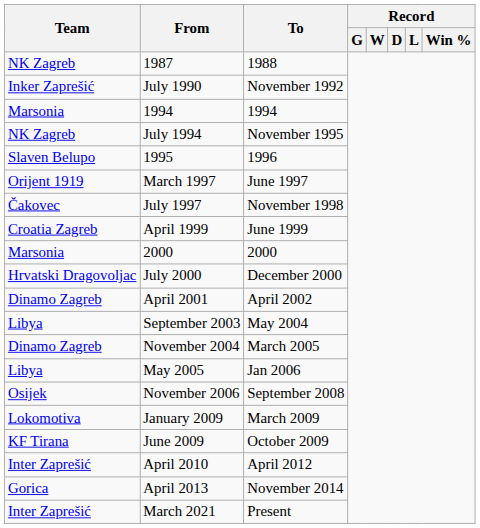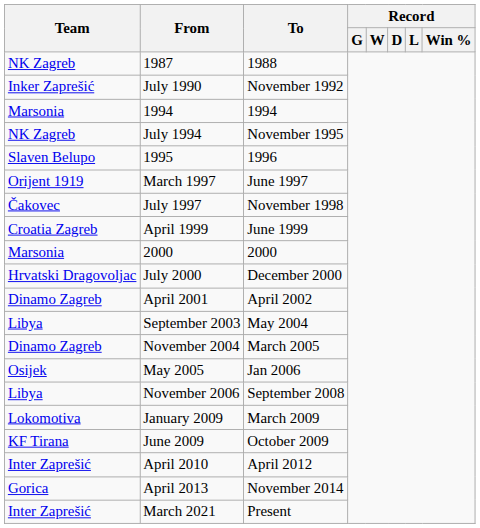May 2005 | Team: Libya -> Osijek
November 2006 | Team: Osijek -> Libya
